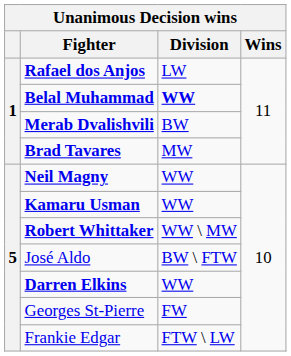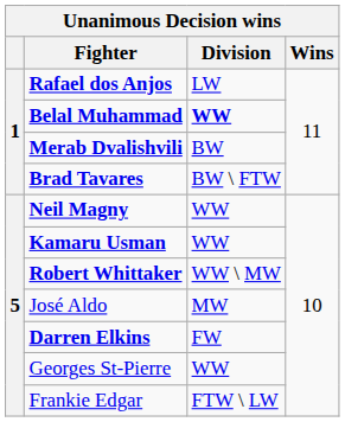Brad Tavares | Division: MW -> BW \ FTW
José Aldo | Division: BW \ FTW -> MW
Darren Elkins | Division: WW -> FW
Georges St-Pierre | Division: FW -> WW
